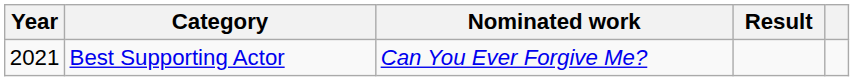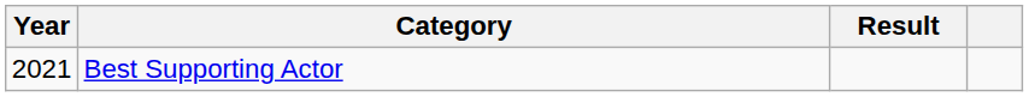- column: Nominated work | Can You Ever Forgive Me?
